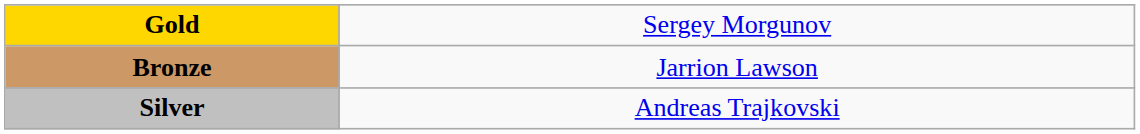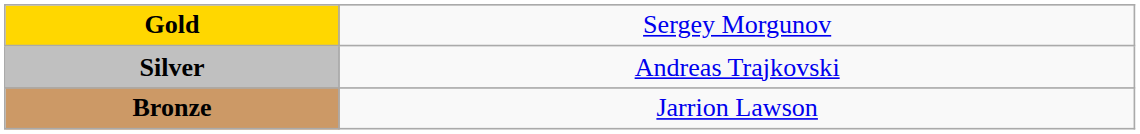rows swapped: Silver <-> Bronze
